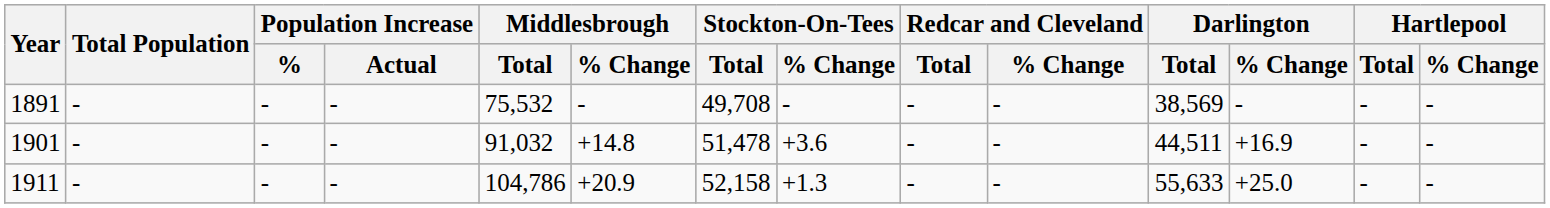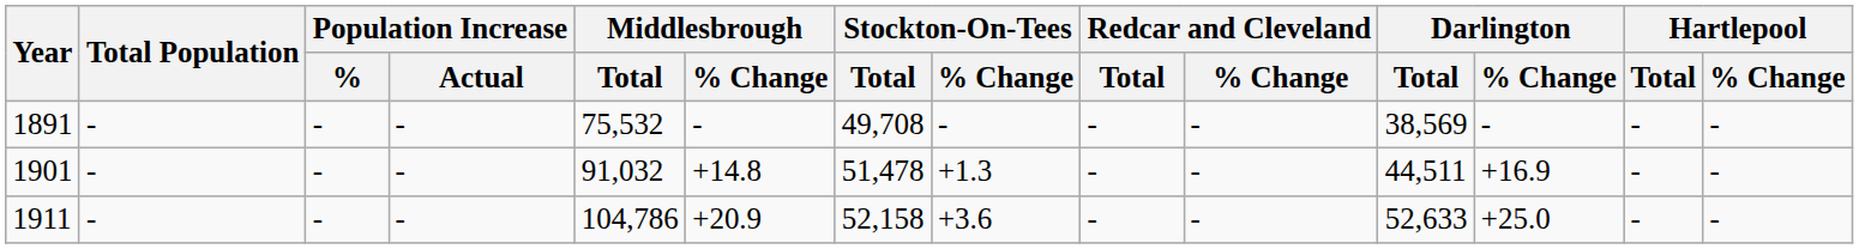1901 | Stockton-On-Tees / % Change: +3.6 -> +1.3
1911 | Stockton-On-Tees / % Change: +1.3 -> +3.6
1911 | Darlington / Total: 55,633 -> 52,633
